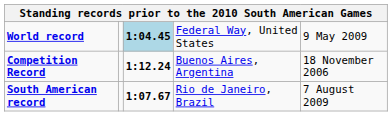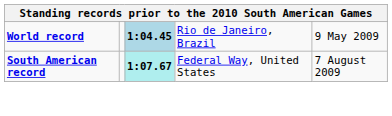World record | column 4: Federal Way, United States -> Rio de Janeiro, Brazil
- row: Competition Record | 1:12.24 | Buenos Aires, Argentina | 18 November 2006
South American record | column 3: no background -> paleturquoise background
South American record | column 4: Rio de Janeiro, Brazil -> Federal Way, United States
